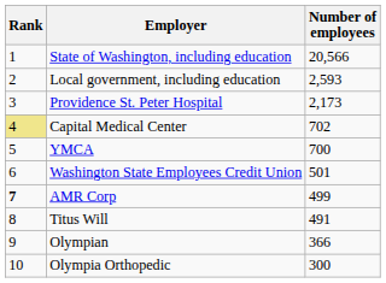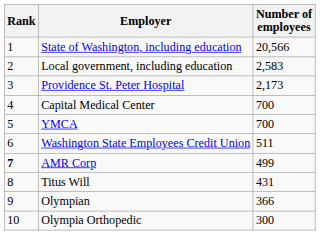Local government, including education | Number of employees: 2,593 -> 2,583
Capital Medical Center | Rank: khaki background -> no background
Capital Medical Center | Number of employees: 702 -> 700
Washington State Employees Credit Union | Number of employees: 501 -> 511
Titus Will | Number of employees: 491 -> 431
